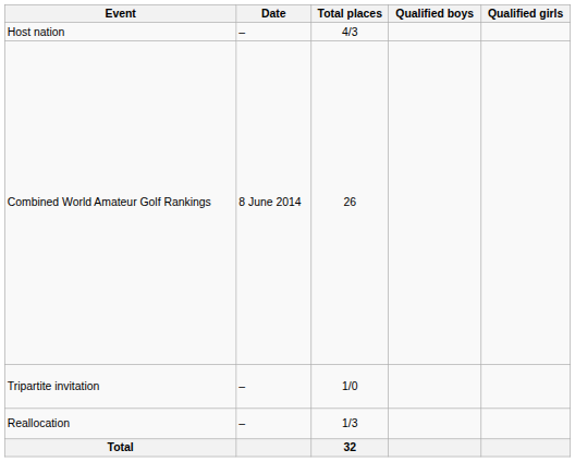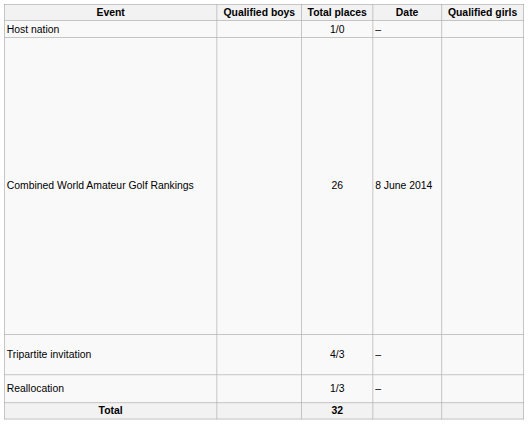columns swapped: Date <-> Qualified boys
Host nation | Total places: 4/3 -> 1/0
Tripartite invitation | Total places: 1/0 -> 4/3
